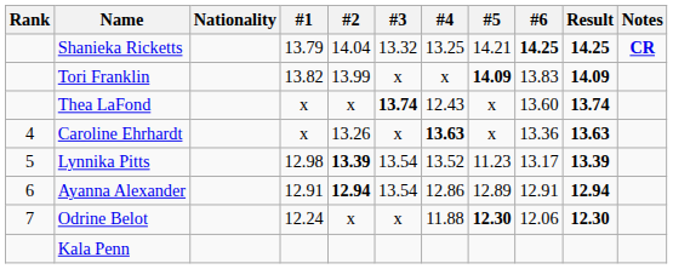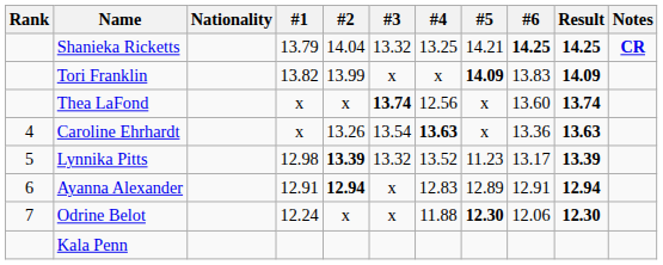Thea LaFond | #4: 12.43 -> 12.56
Caroline Ehrhardt | #3: x -> 13.54
Lynnika Pitts | #3: 13.54 -> 13.32
Ayanna Alexander | #3: 13.54 -> x
Ayanna Alexander | #4: 12.86 -> 12.83
